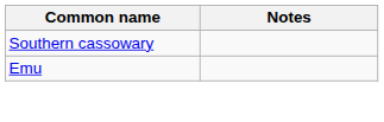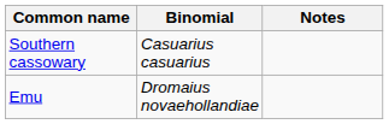+ column: Binomial | Casuarius casuarius | Dromaius novaehollandiae
